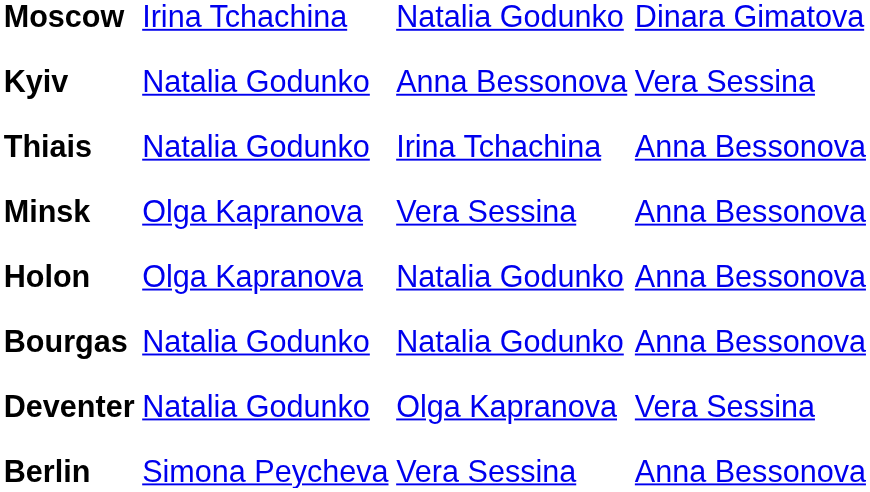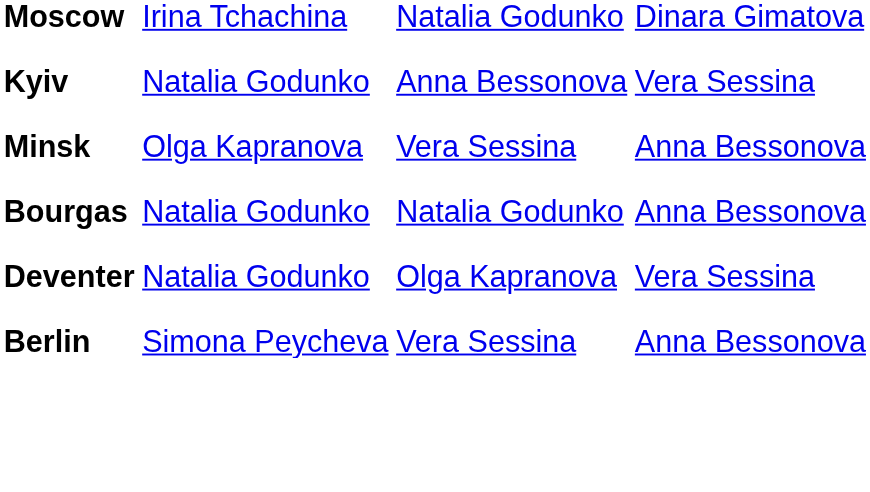- row: Thiais | Natalia Godunko | Irina Tchachina | Anna Bessonova
- row: Holon | Olga Kapranova | Natalia Godunko | Anna Bessonova
